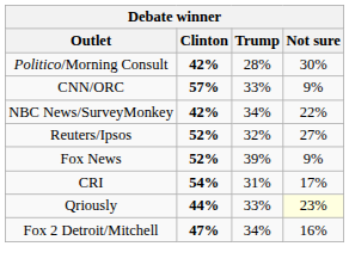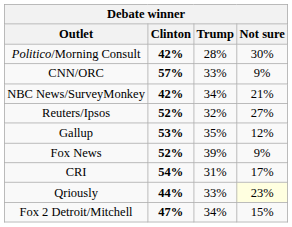NBC News/SurveyMonkey | Not sure: 22% -> 21%
+ row: Gallup | 53% | 35% | 12%
Fox 2 Detroit/Mitchell | Not sure: 16% -> 15%
